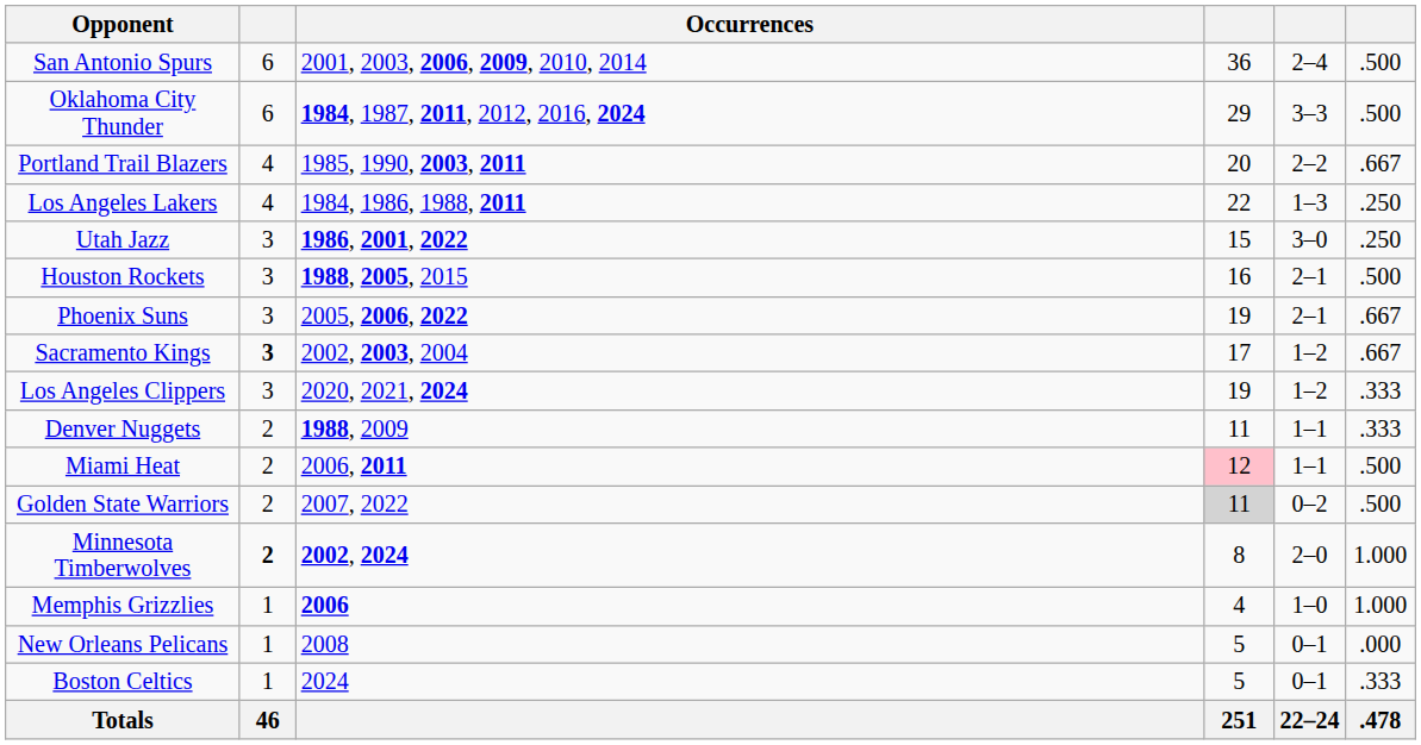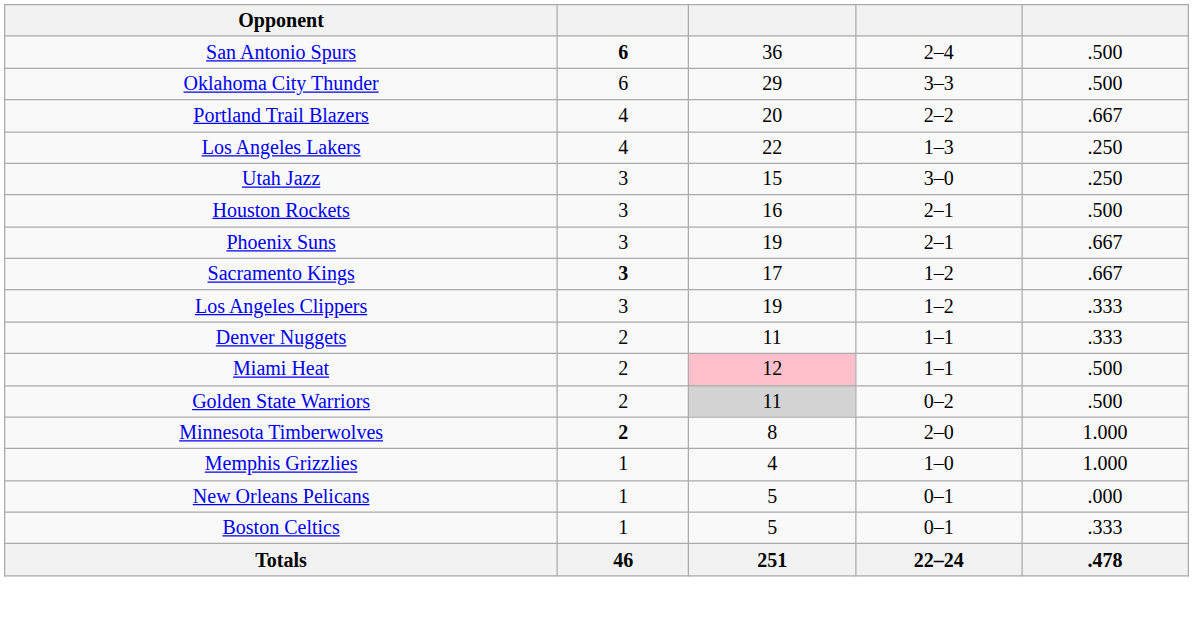- column: Occurrences | 2001, 2003, 2006, 2009, 2010, 2014 | 1984, 1987, 2011, 2012, 2016, 2024 | 1985, 1990, 2003, 2011 | 1984, 1986, 1988, 2011 | 1986, 2001, 2022 | 1988, 2005, 2015 | 2005, 2006, 2022 | 2002, 2003, 2004 | 2020, 2021, 2024 | 1988, 2009 | 2006, 2011 | 2007, 2022 | 2002, 2024 | 2006 | 2008 | 2024
San Antonio Spurs | column 2: normal -> bold
